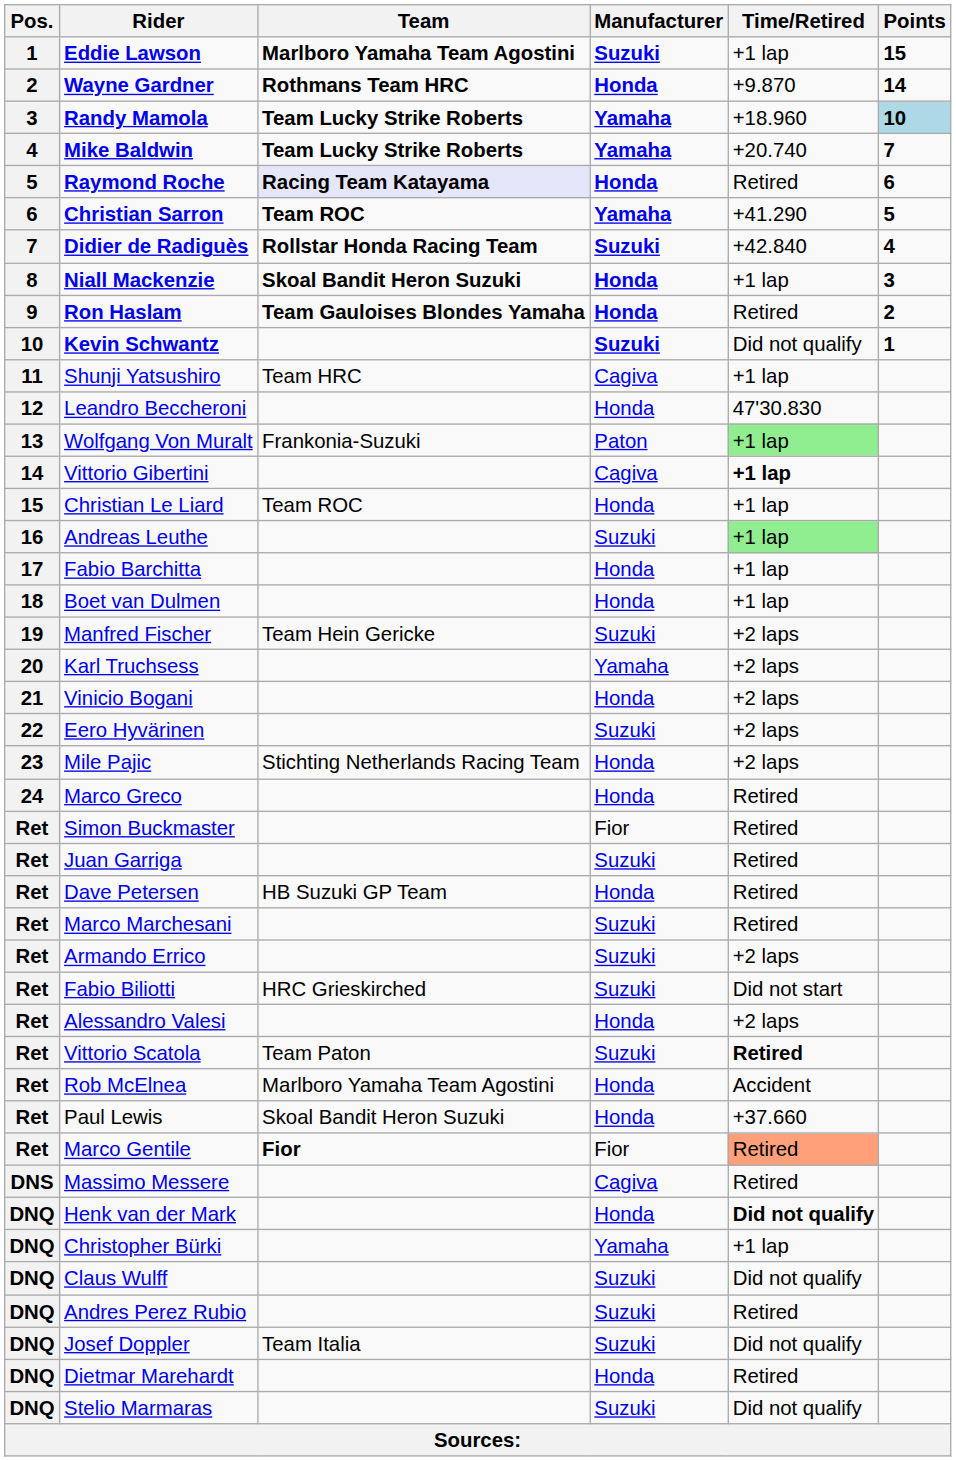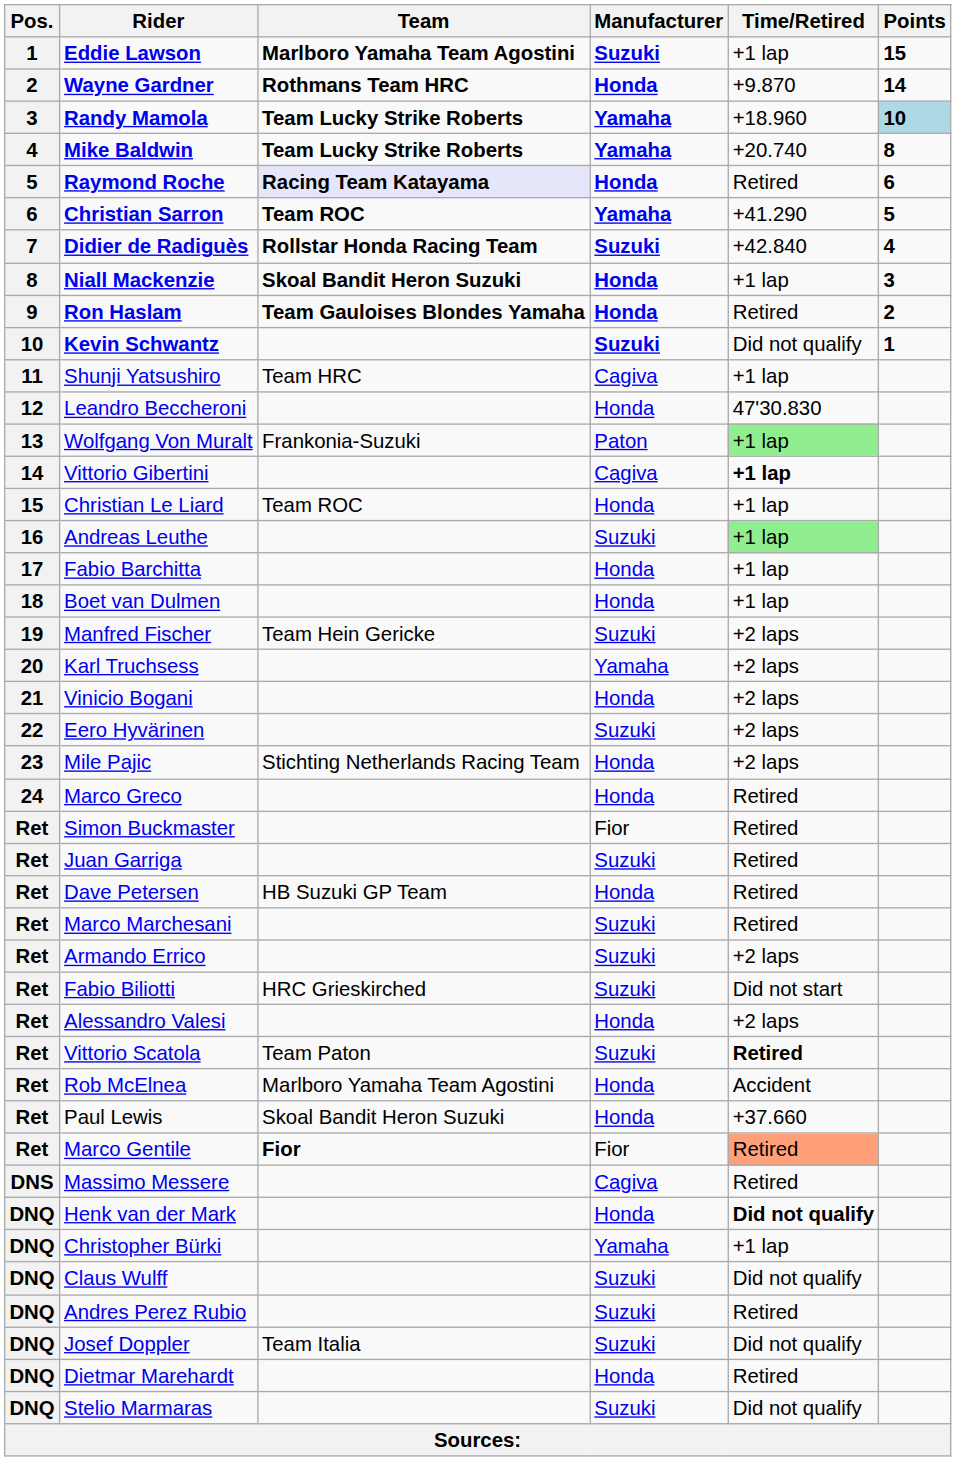Mike Baldwin | Points: 7 -> 8
